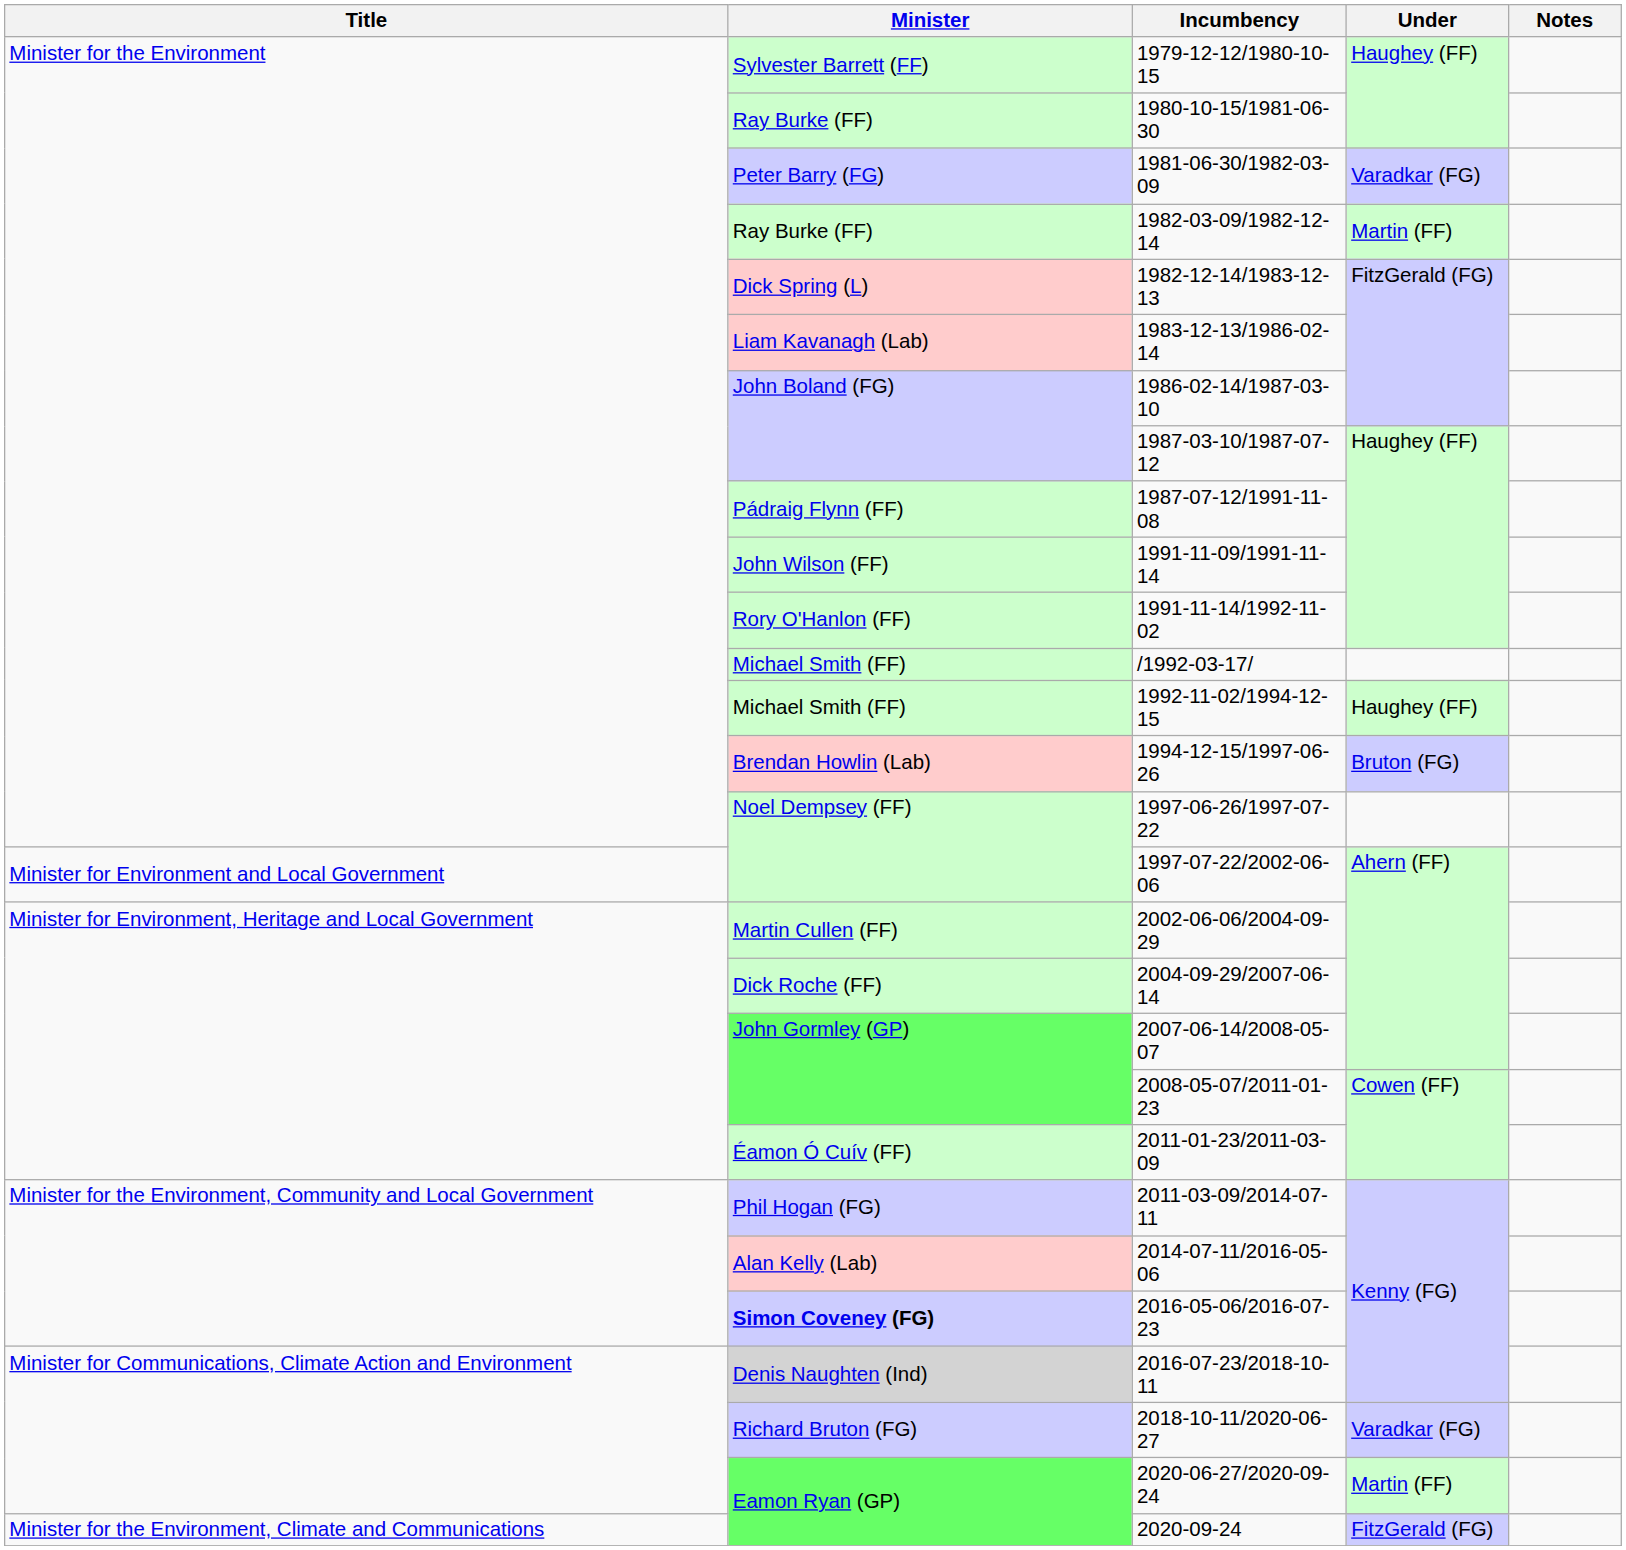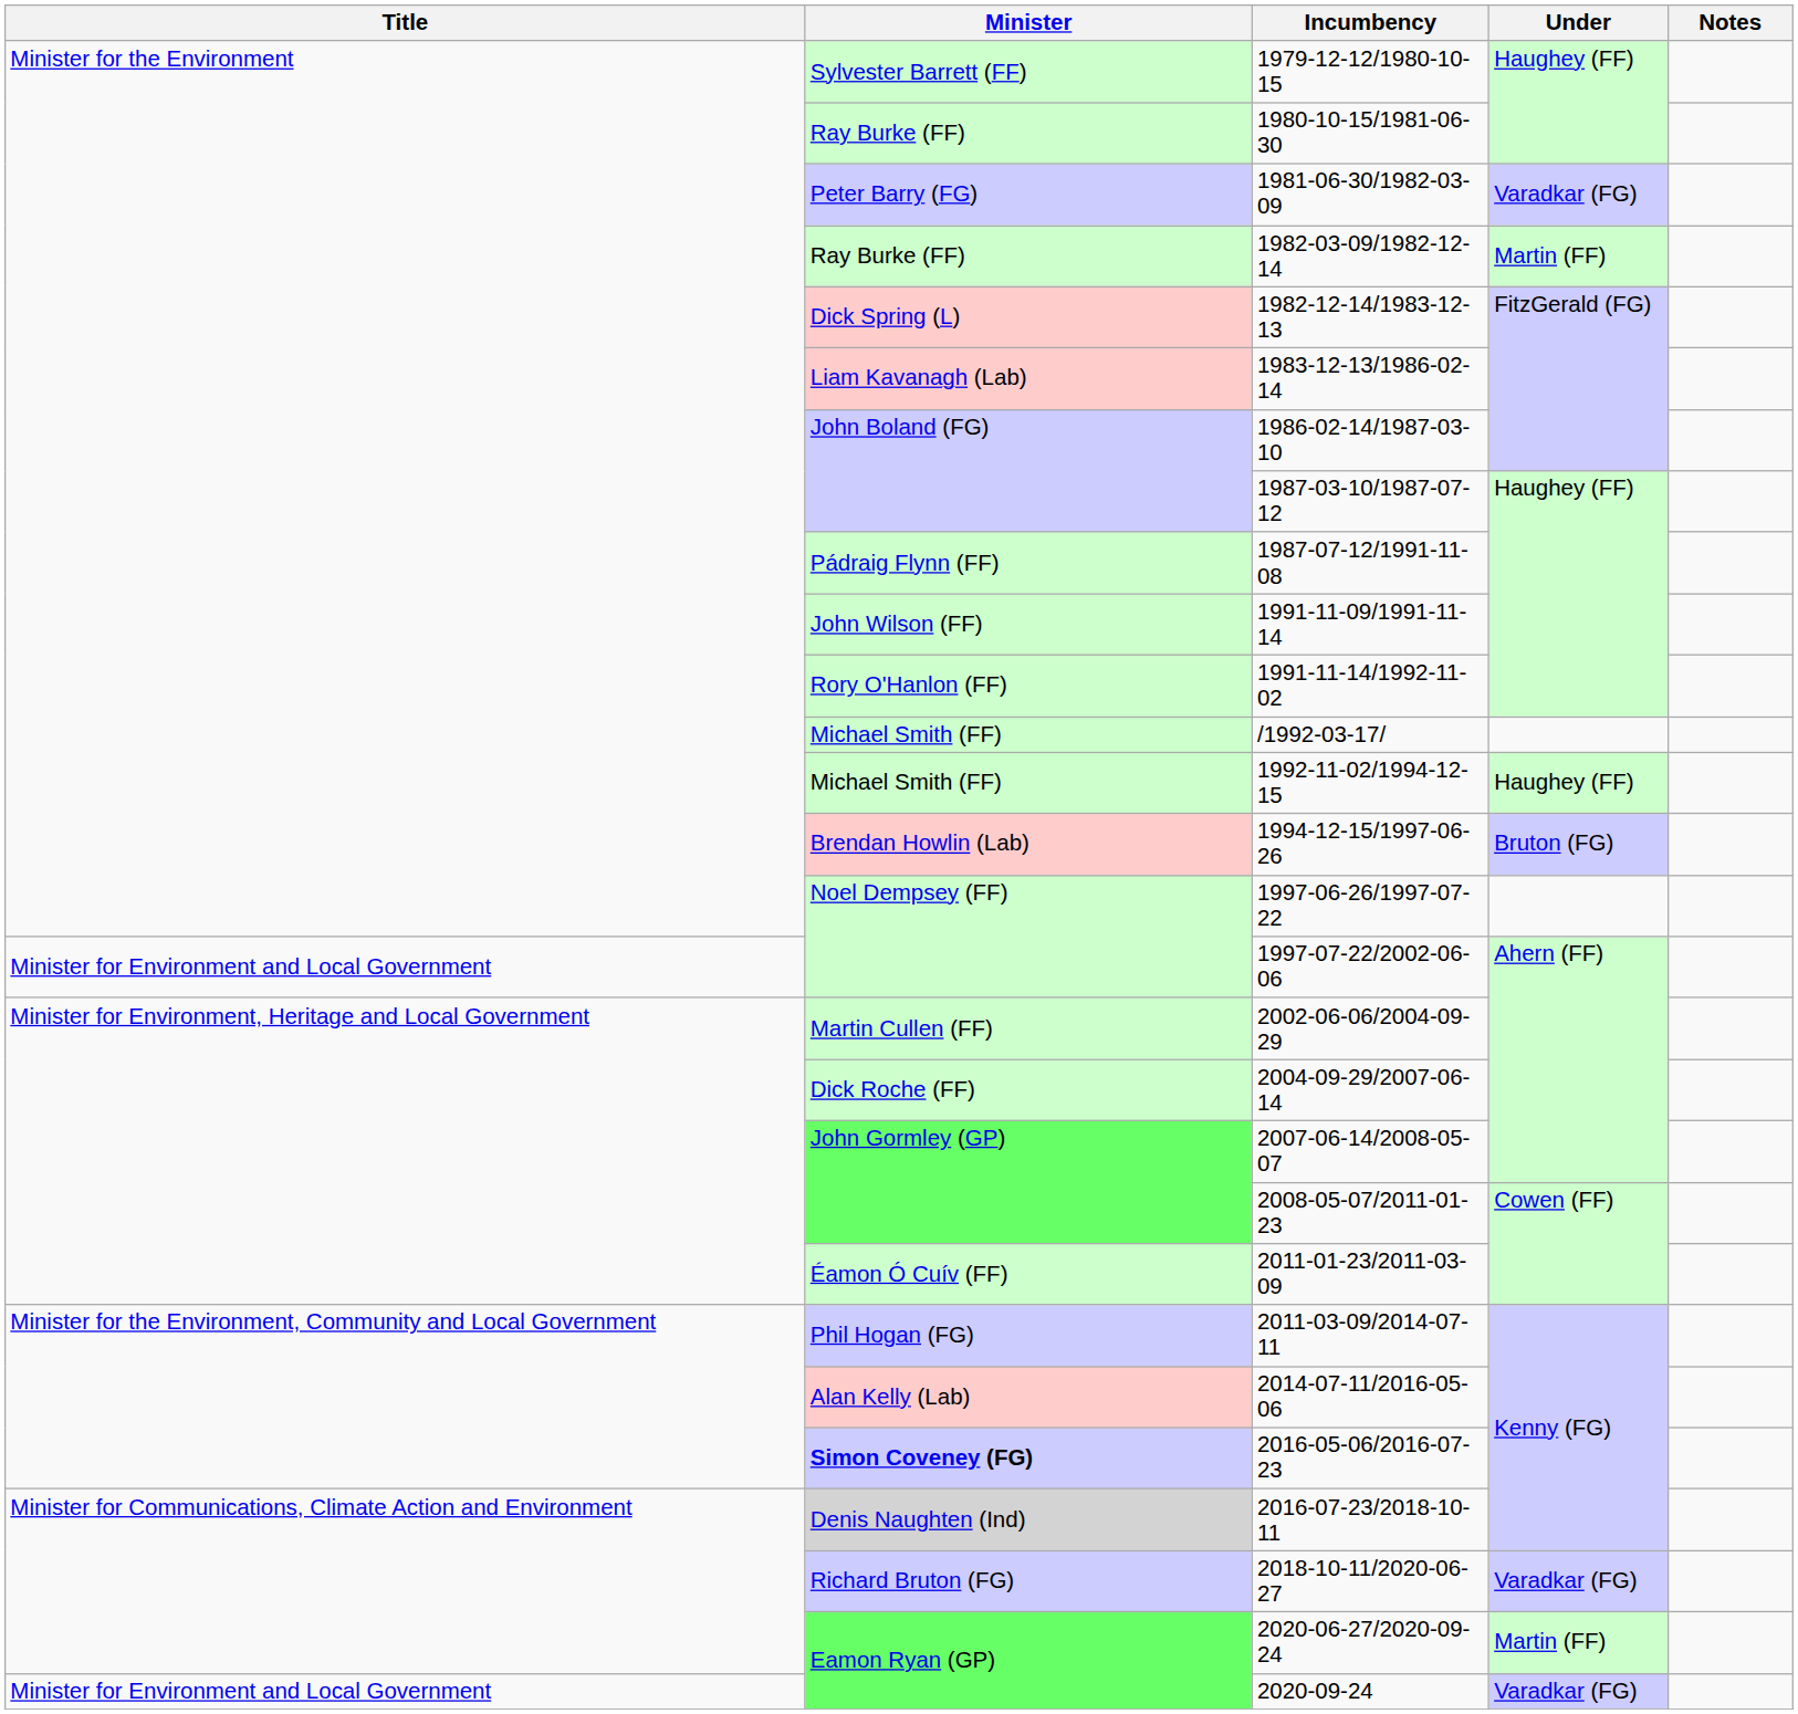2020-09-24 | Title: Minister for the Environment, Climate and Communications -> Minister for Environment and Local Government
2020-09-24 | Under: FitzGerald (FG) -> Varadkar (FG)
